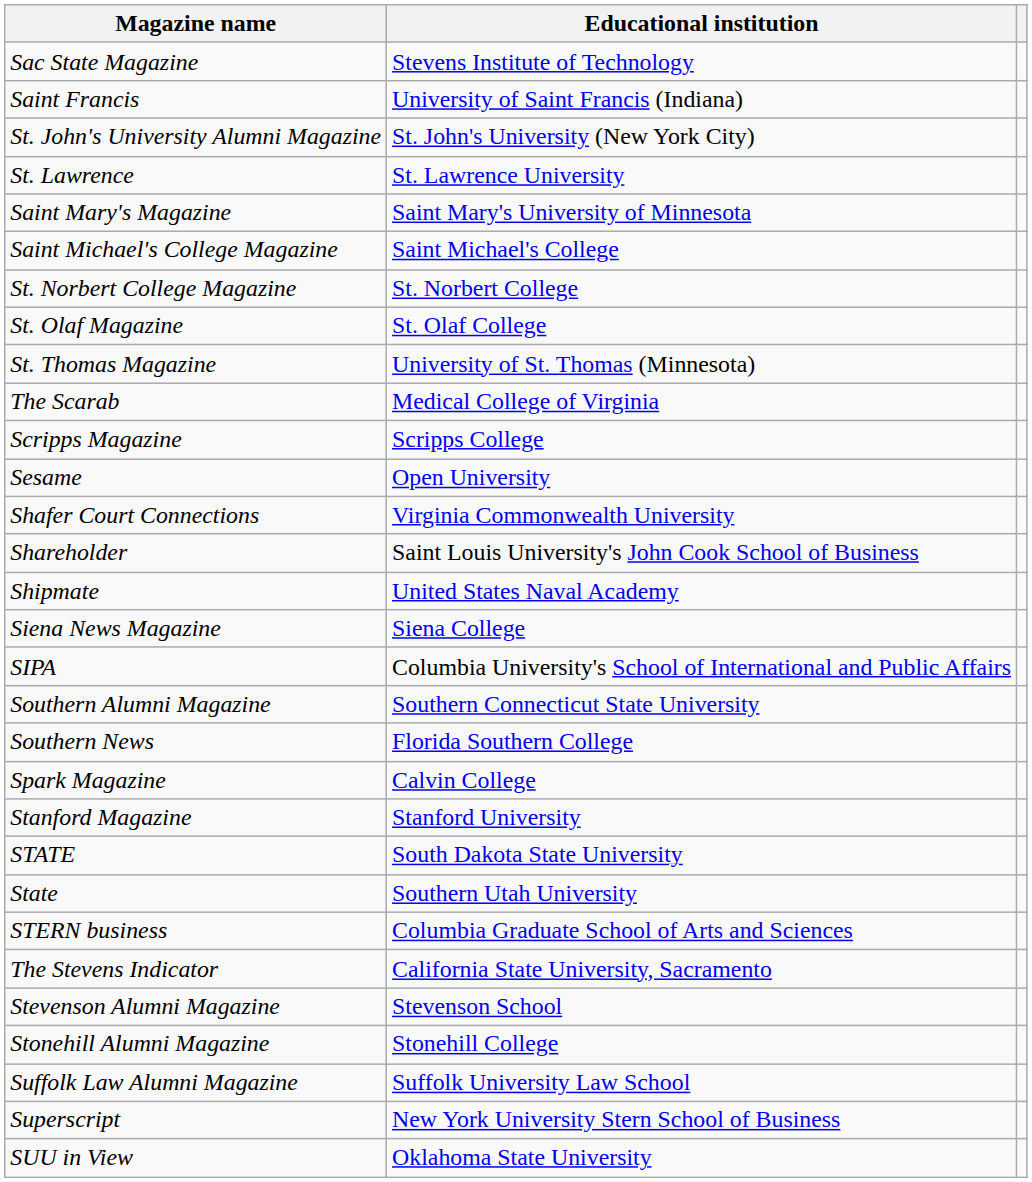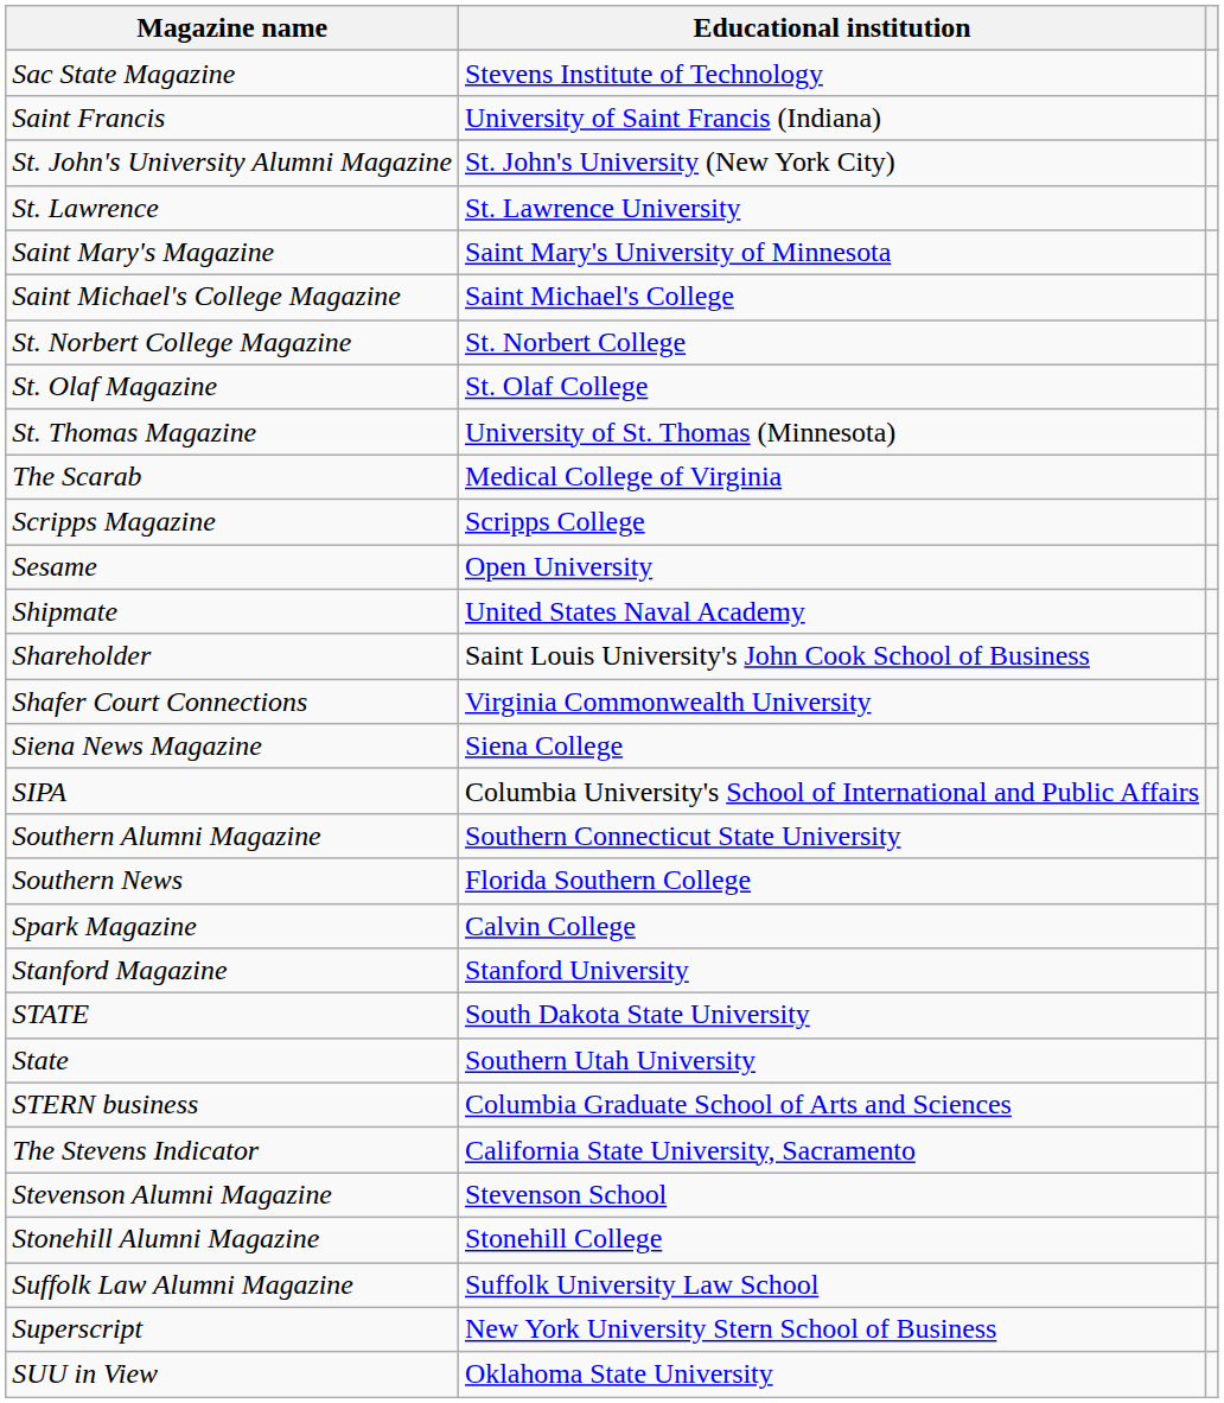rows swapped: Shafer Court Connections <-> Shipmate
